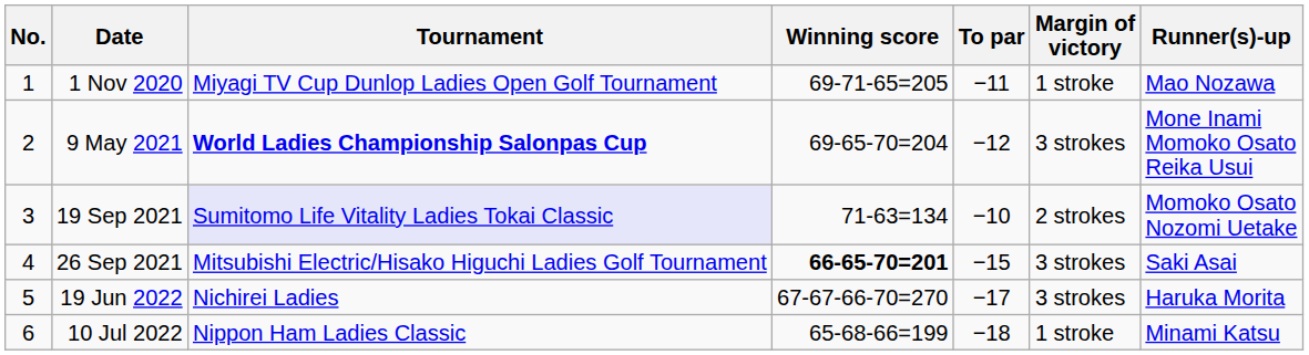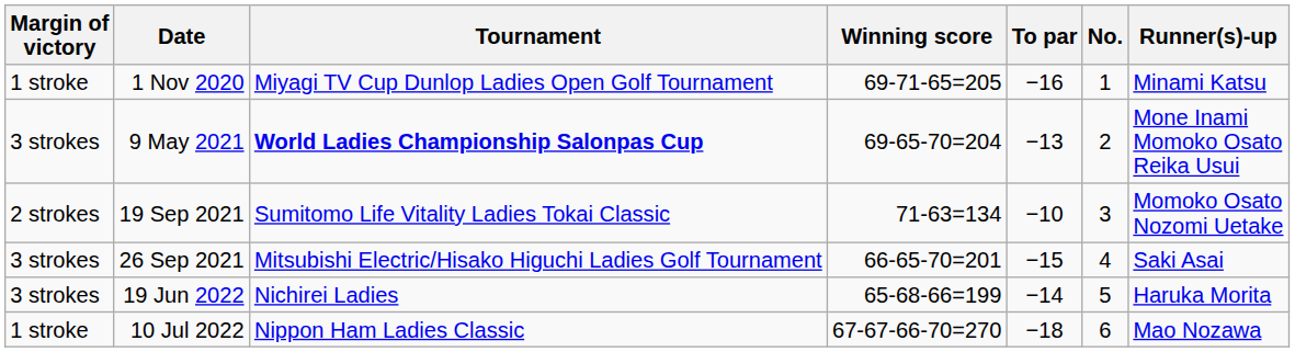columns swapped: No. <-> Margin of victory
1 Nov 2020 | To par: −11 -> −16
1 Nov 2020 | Runner(s)-up: Mao Nozawa -> Minami Katsu
9 May 2021 | To par: −12 -> −13
19 Sep 2021 | Tournament: lavender background -> no background
26 Sep 2021 | Winning score: bold -> normal
19 Jun 2022 | Winning score: 67-67-66-70=270 -> 65-68-66=199
19 Jun 2022 | To par: −17 -> −14
10 Jul 2022 | Winning score: 65-68-66=199 -> 67-67-66-70=270
10 Jul 2022 | Runner(s)-up: Minami Katsu -> Mao Nozawa
